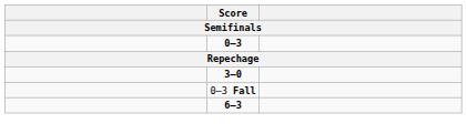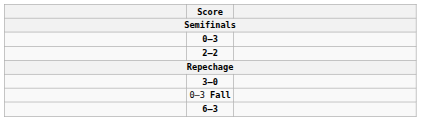+ row: 2–2
